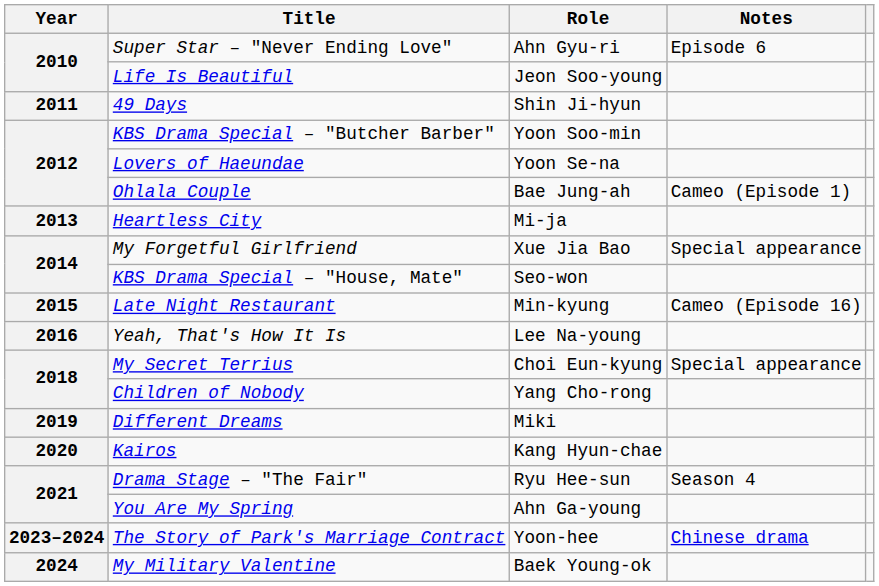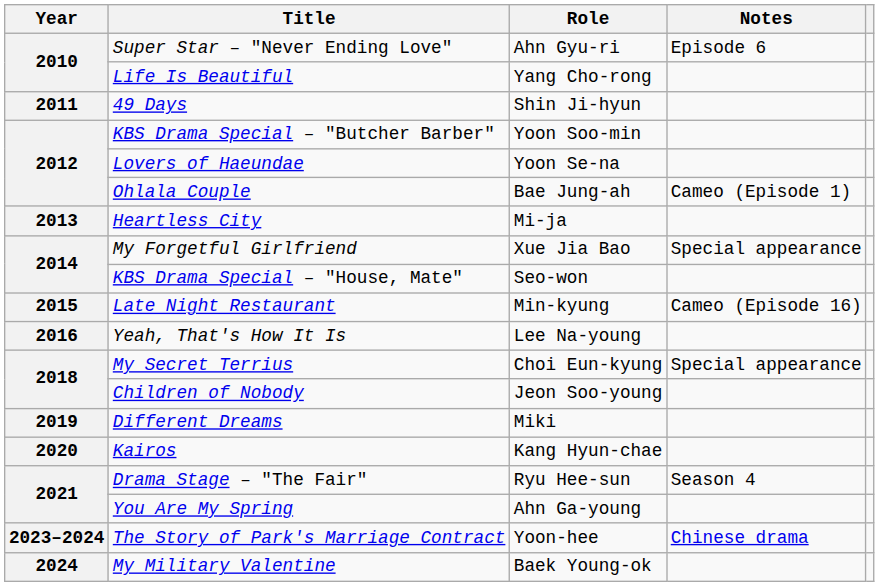Life Is Beautiful | Role: Jeon Soo-young -> Yang Cho-rong
Children of Nobody | Role: Yang Cho-rong -> Jeon Soo-young
